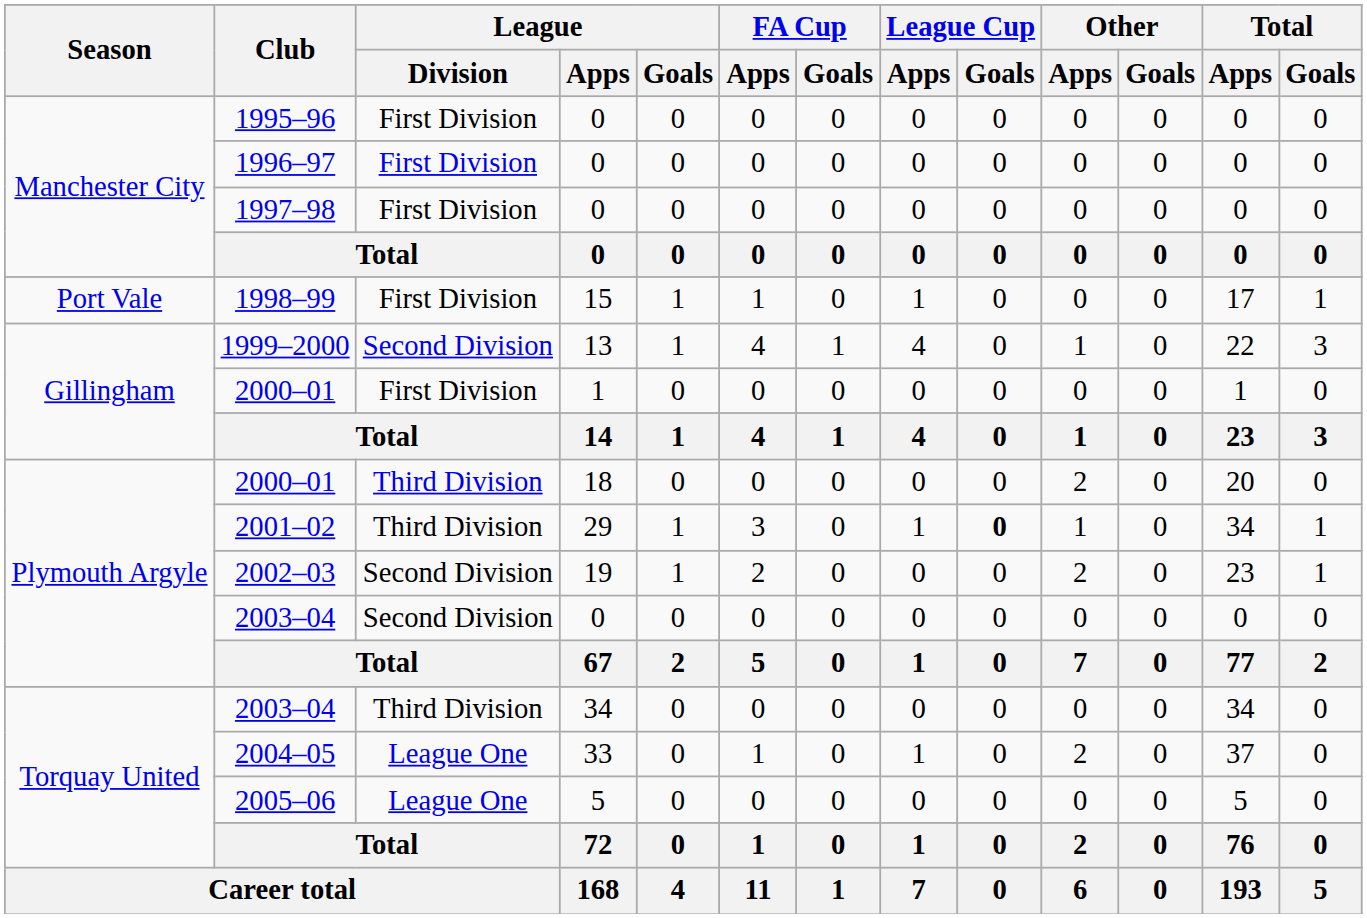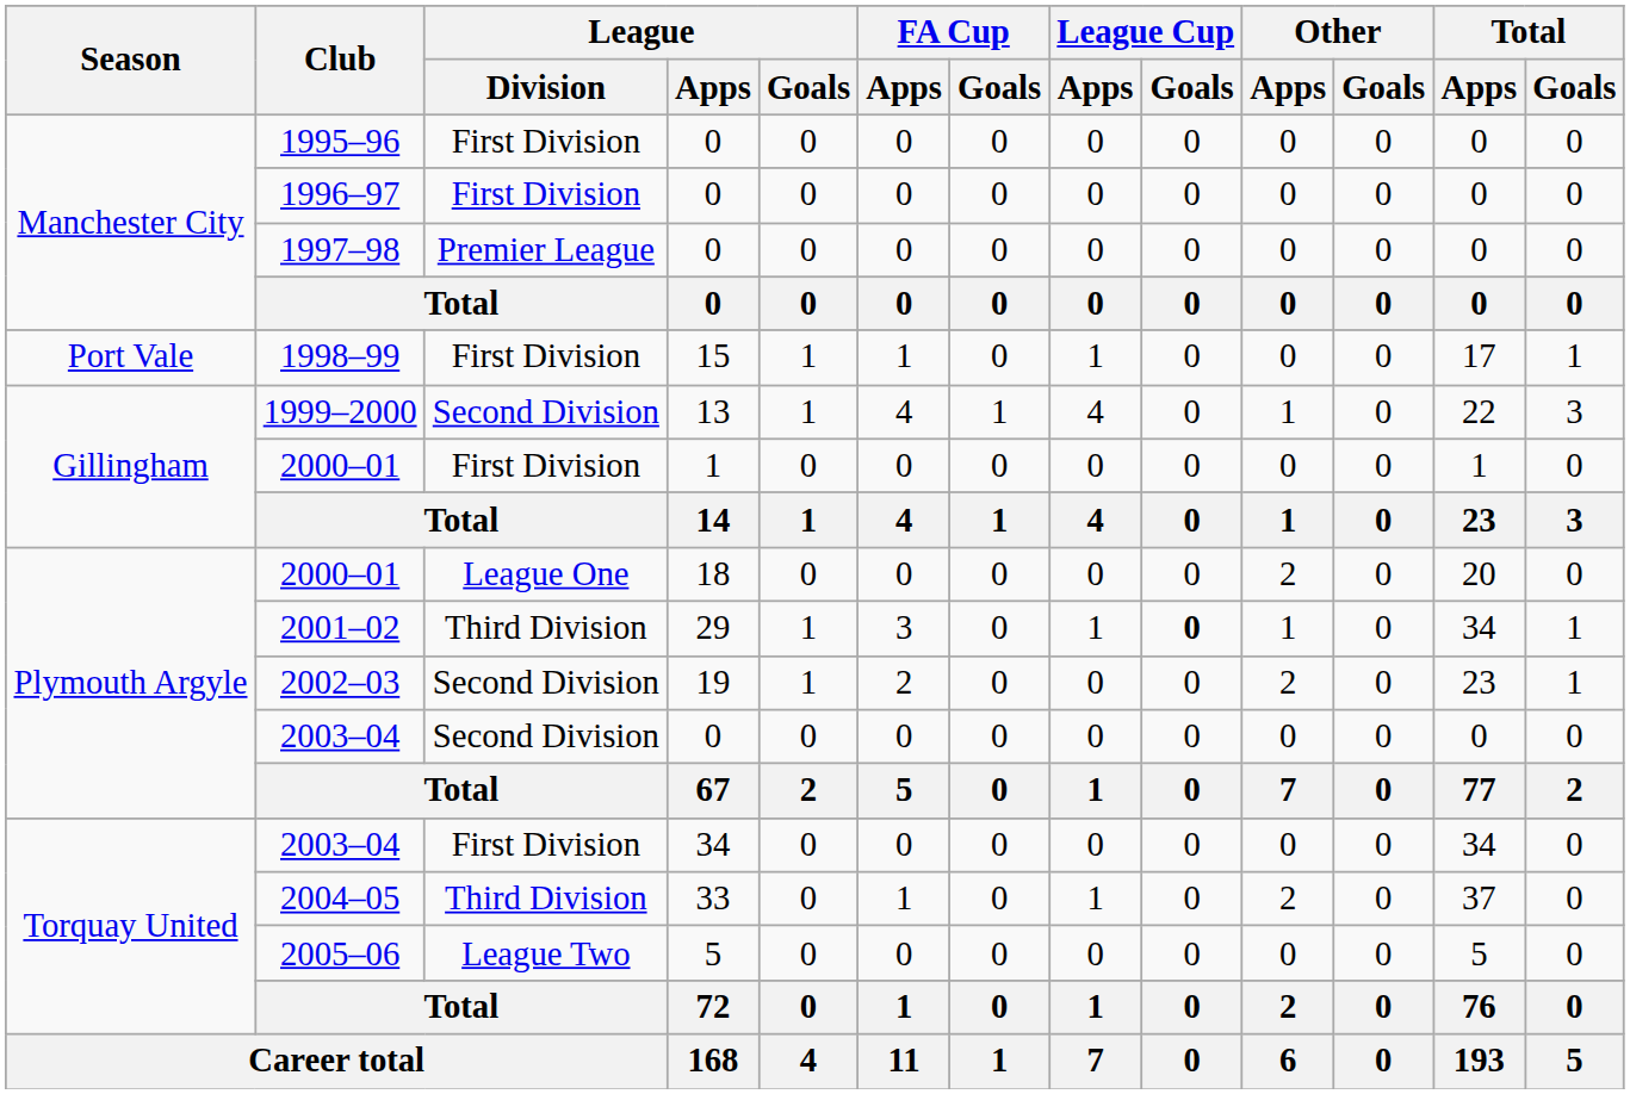1997–98 | League / Division: First Division -> Premier League
2000–01 / 18 | League / Division: Third Division -> League One
2003–04 / 34 | League / Division: Third Division -> First Division
2004–05 | League / Division: League One -> Third Division
2005–06 | League / Division: League One -> League Two
